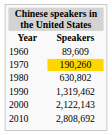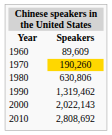1980 | Speakers: 630,802 -> 630,806
2000 | Speakers: 2,122,143 -> 2,022,143
